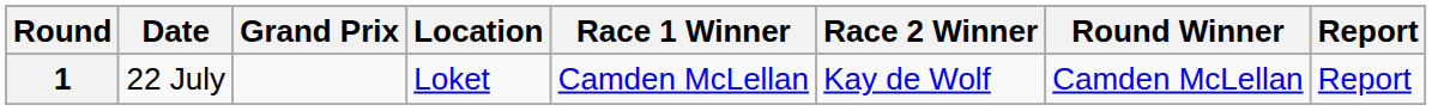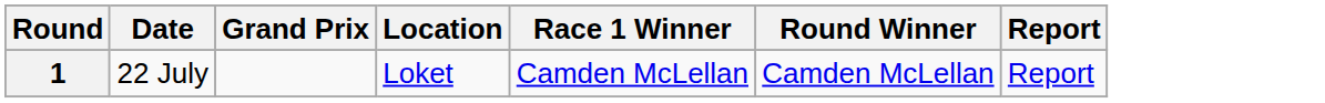- column: Race 2 Winner | Kay de Wolf
